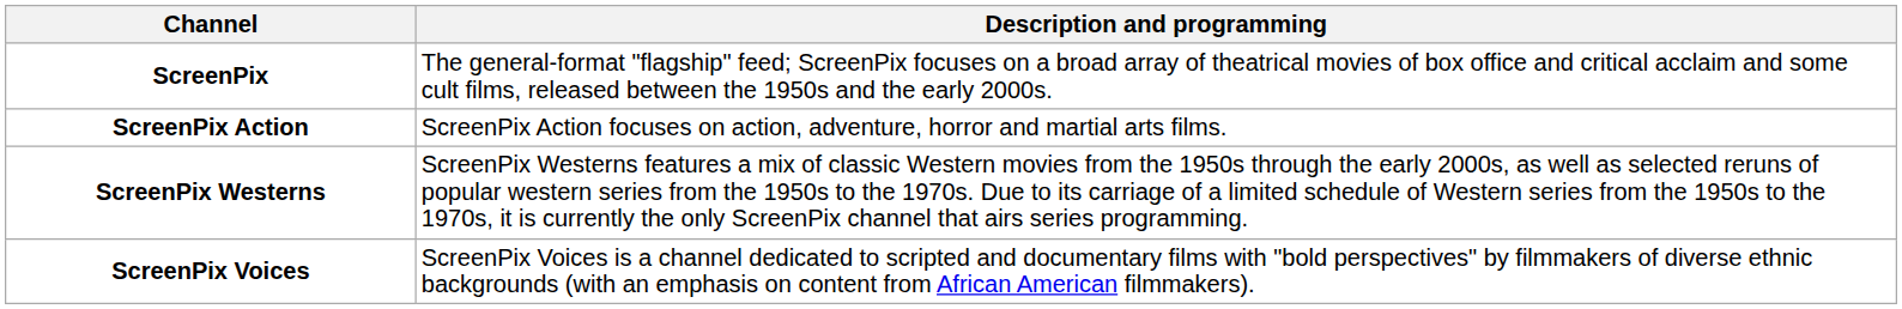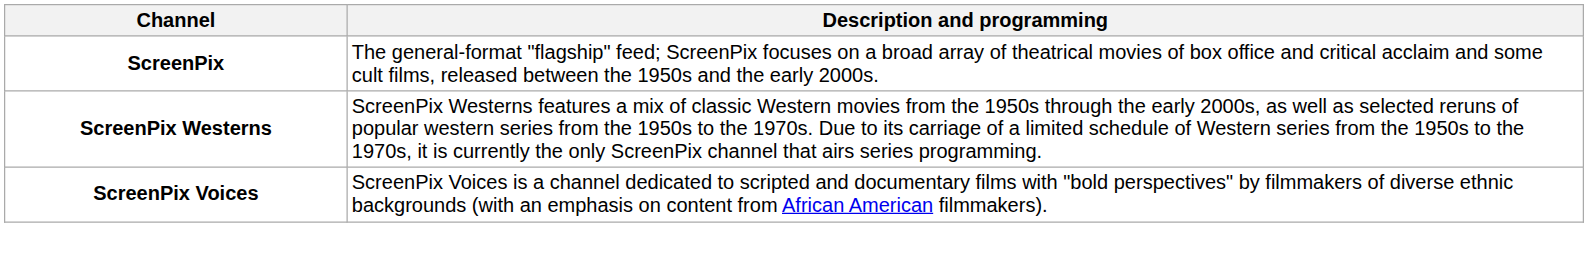- row: ScreenPix Action | ScreenPix Action focuses on action, adventure, horror and martial arts films.
